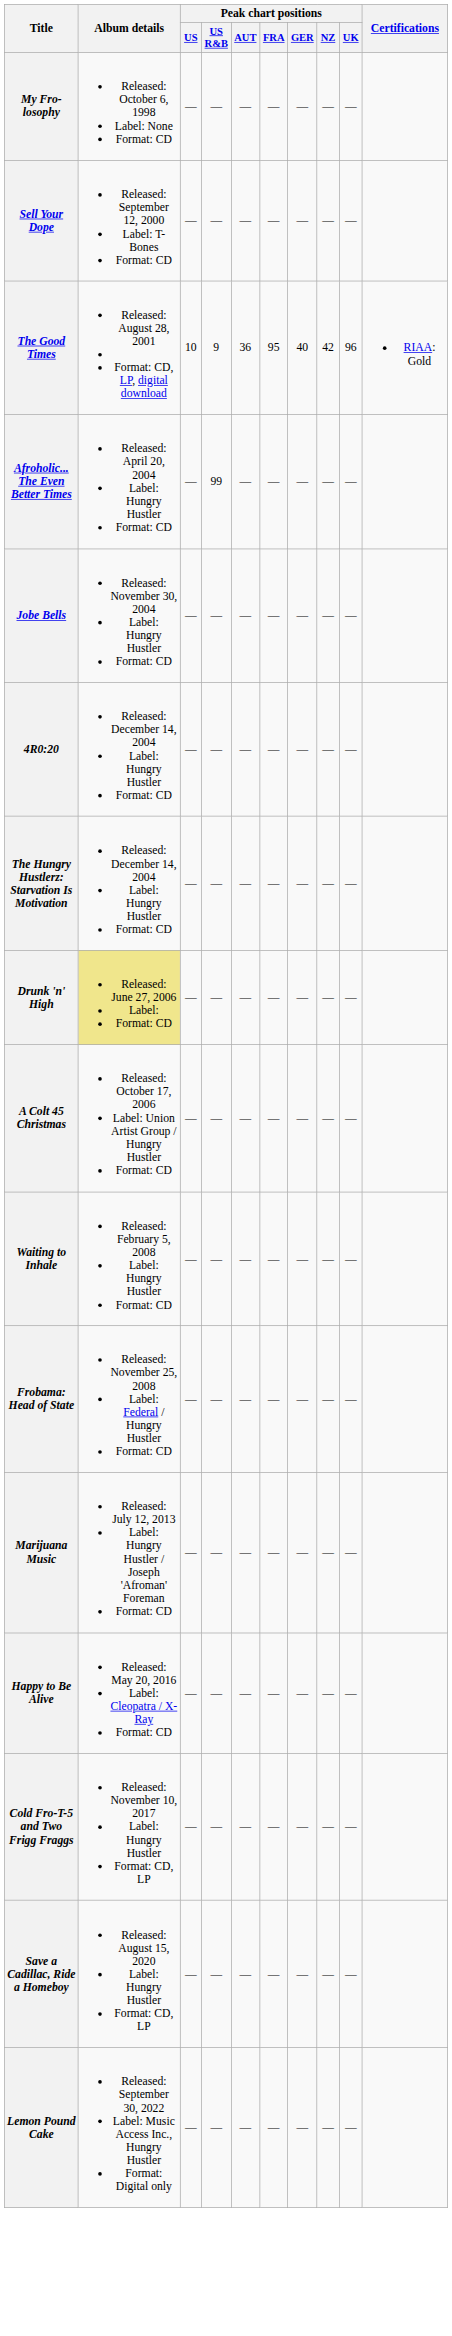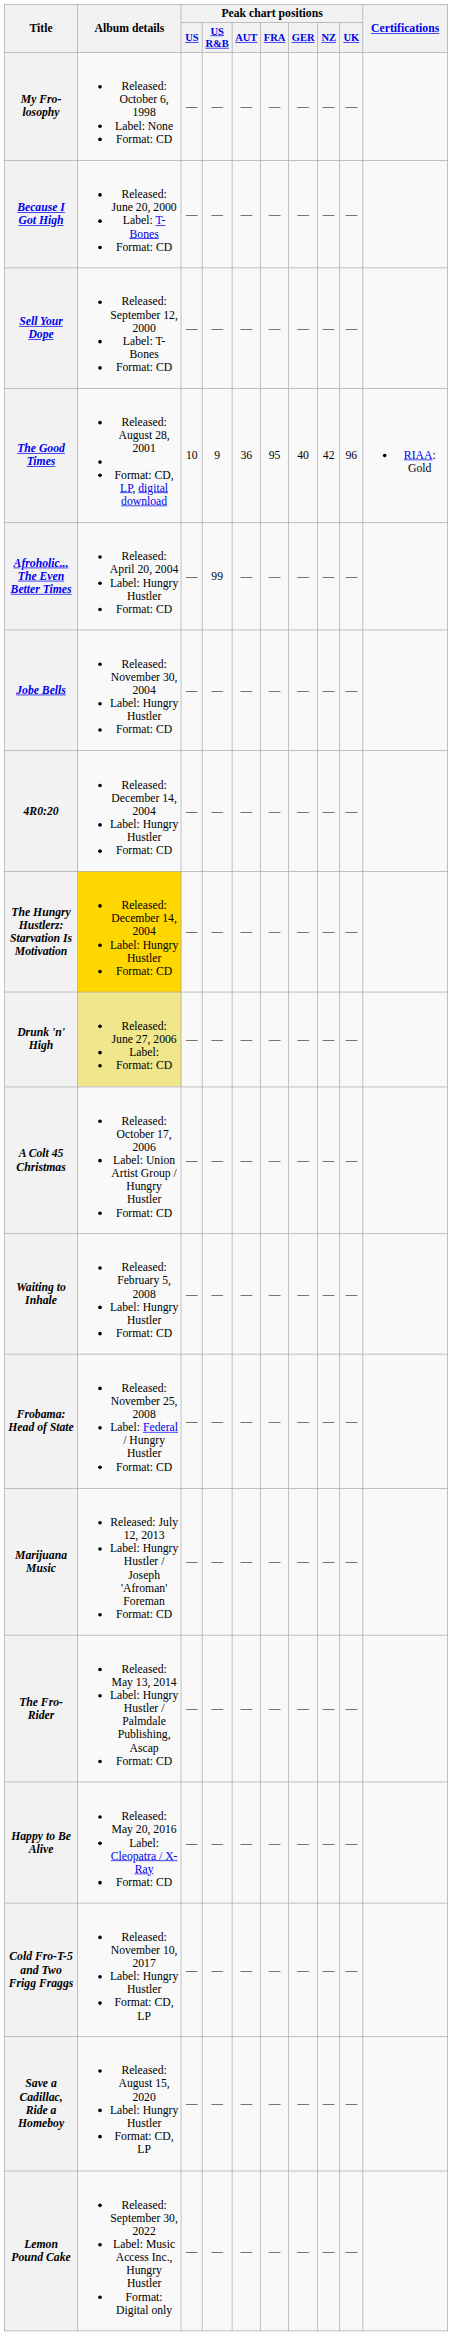+ row: Because I Got High | Released: June 20, 2000 Label: T-Bones Format: CD | — | — | — | — | — | — | —
The Hungry Hustlerz: Starvation Is Motivation | Album details: no background -> gold background
+ row: The Fro-Rider | Released: May 13, 2014 Label: Hungry Hustler / Palmdale Publishing, Ascap Format: CD | — | — | — | — | — | — | —
